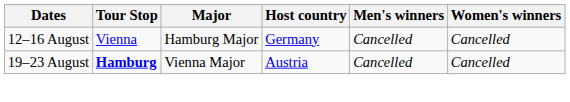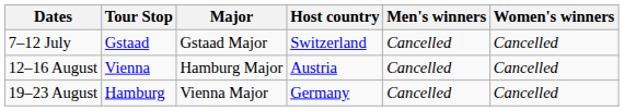+ row: 7–12 July | Gstaad | Gstaad Major | Switzerland | Cancelled | Cancelled
12–16 August | Host country: Germany -> Austria
19–23 August | Tour Stop: bold -> normal
19–23 August | Host country: Austria -> Germany
